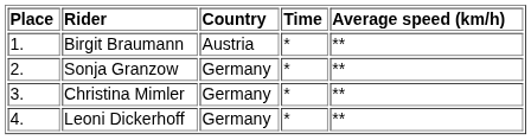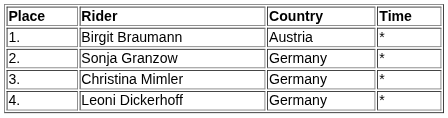- column: Average speed (km/h) | ** | ** | ** | **
